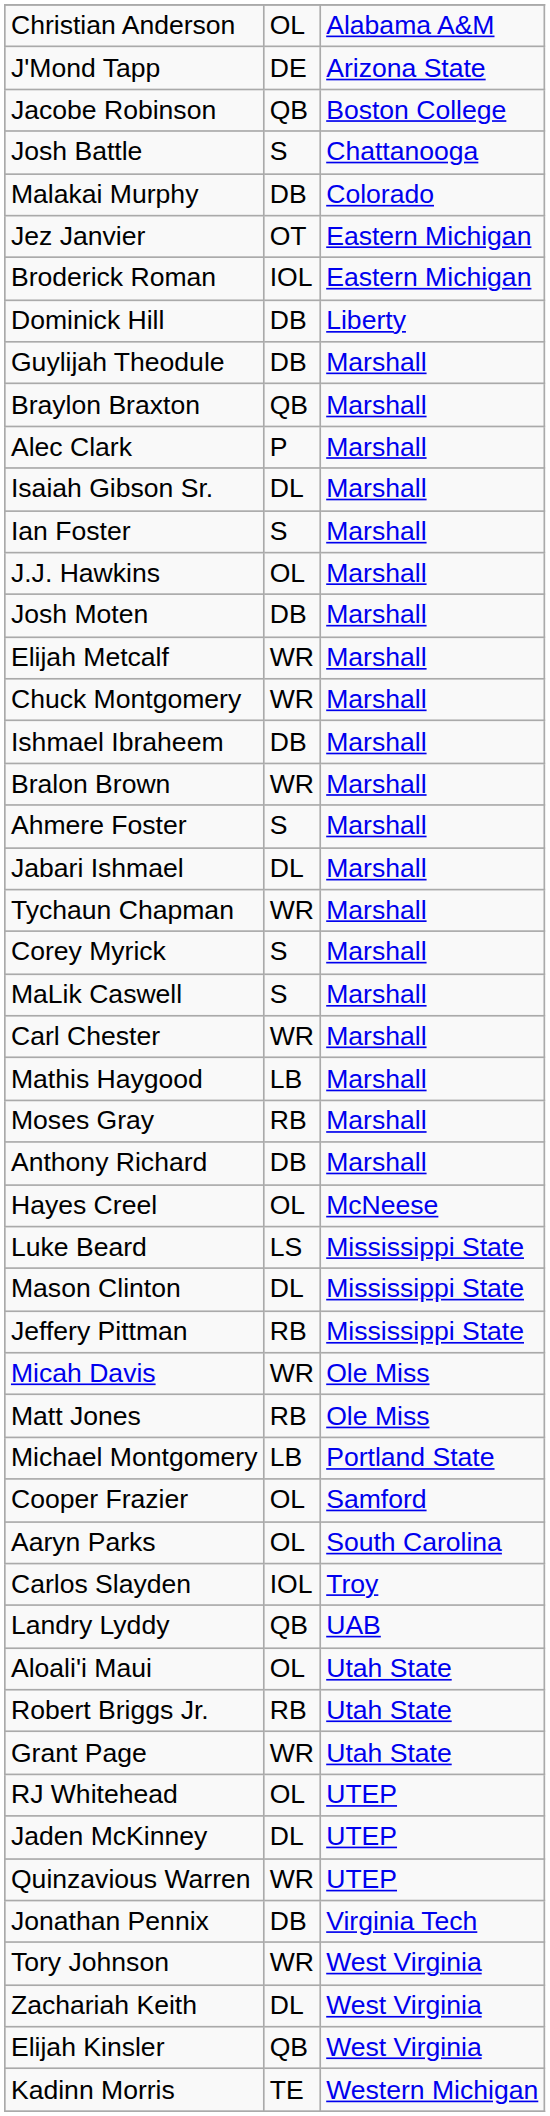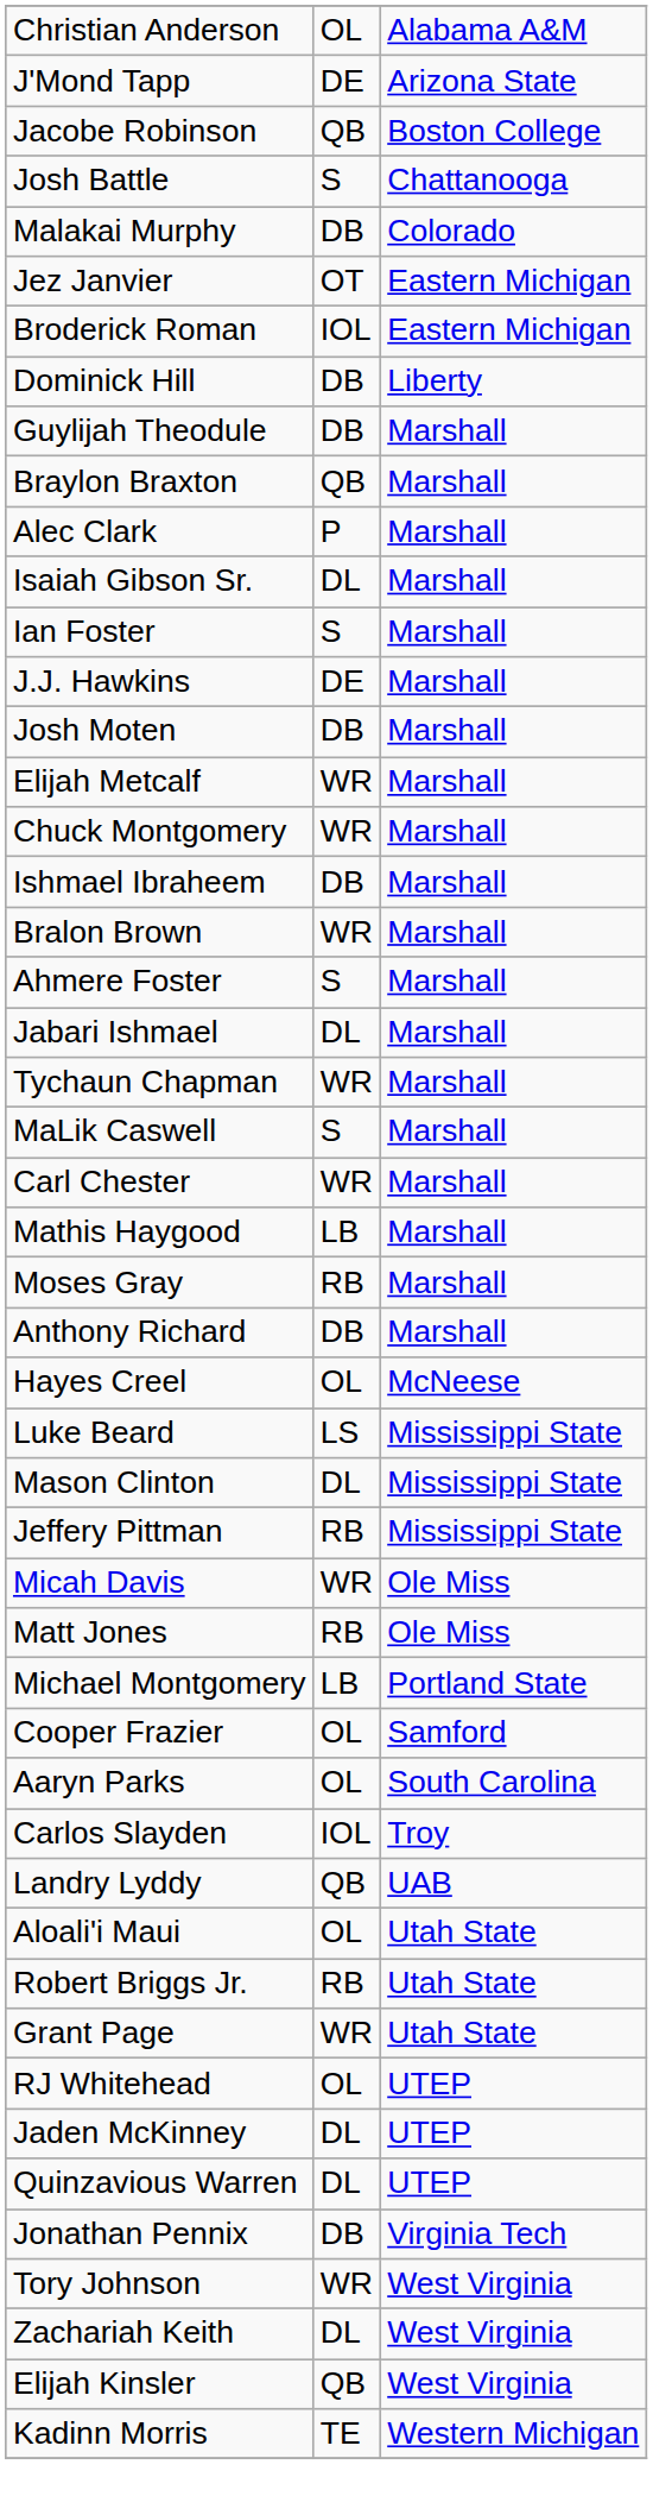J.J. Hawkins | column 2: OL -> DE
- row: Corey Myrick | S | Marshall
Quinzavious Warren | column 2: WR -> DL
